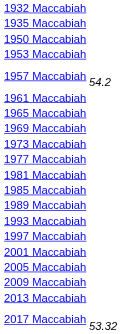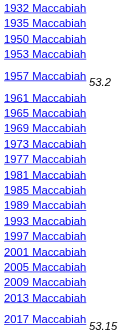1957 Maccabiah | column 2: 54.2 -> 53.2
2017 Maccabiah | column 2: 53.32 -> 53.15
